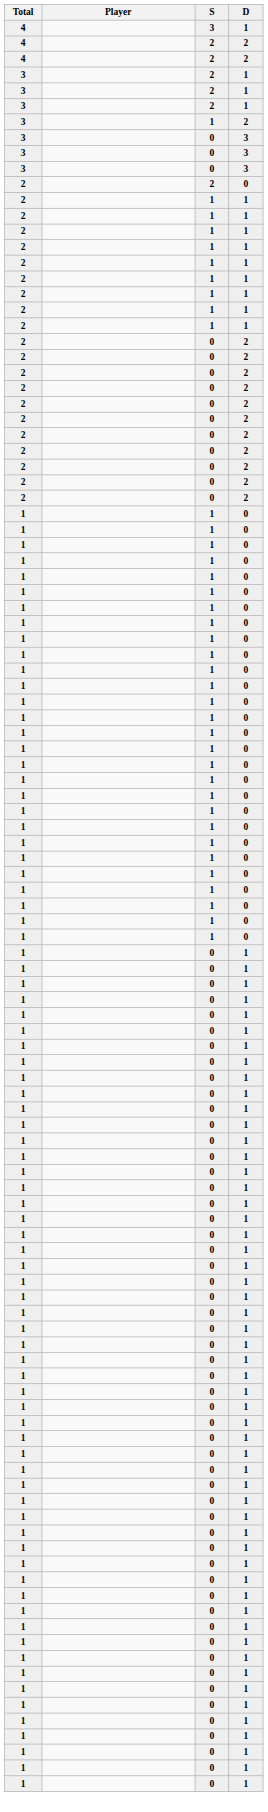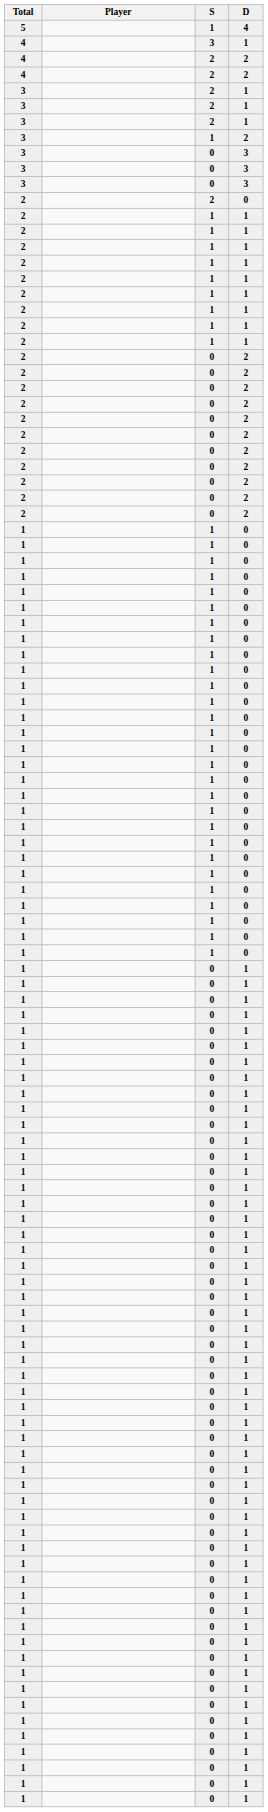+ row: 5 | 1 | 4
